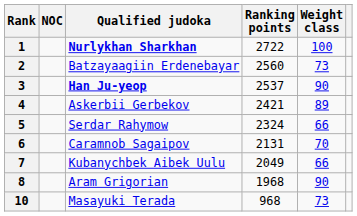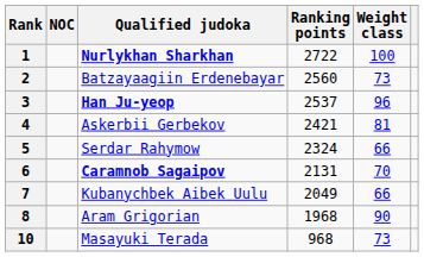3 | Weight class: 90 -> 96
4 | Weight class: 89 -> 81
6 | Qualified judoka: normal -> bold
